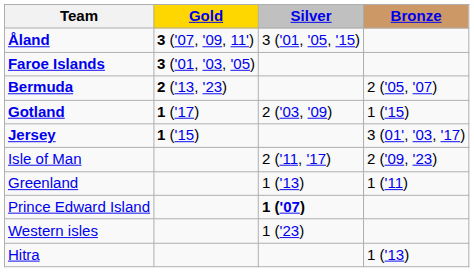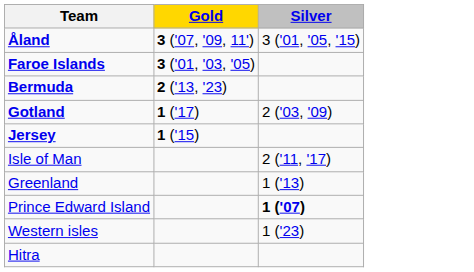- column: Bronze | 2 ('05, '07) | 1 ('15) | 3 (01', '03, '17) | 2 ('09, '23) | 1 ('11) | 1 ('13)
